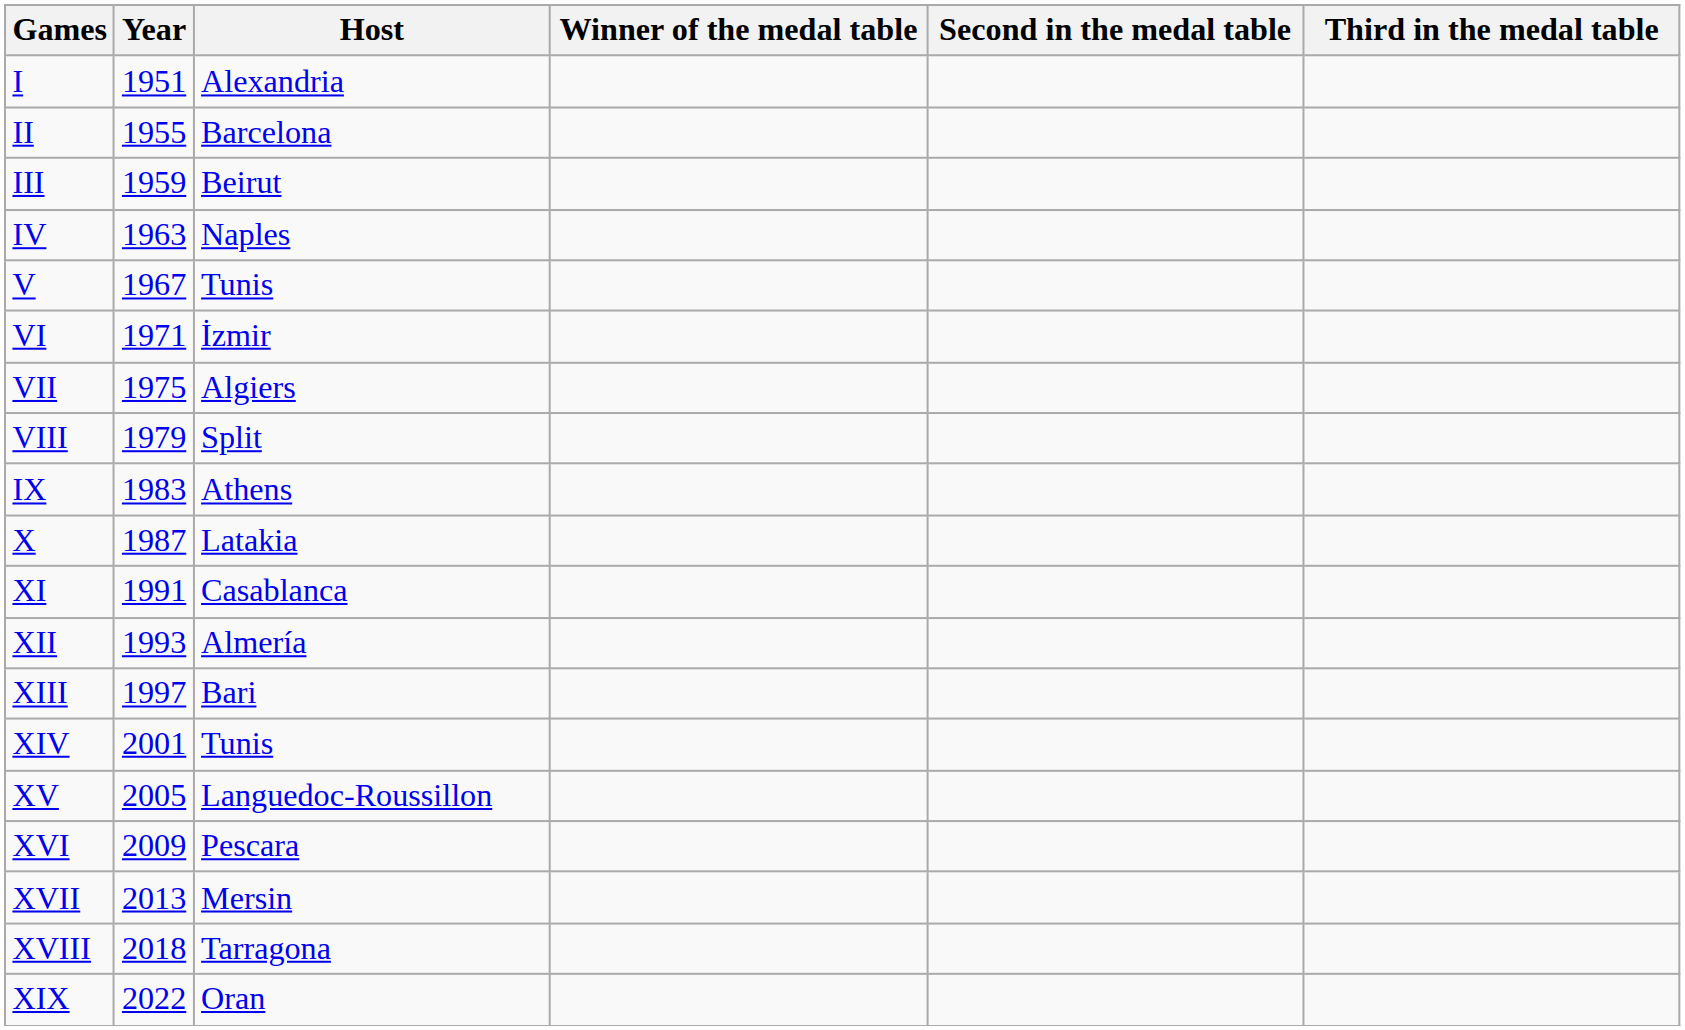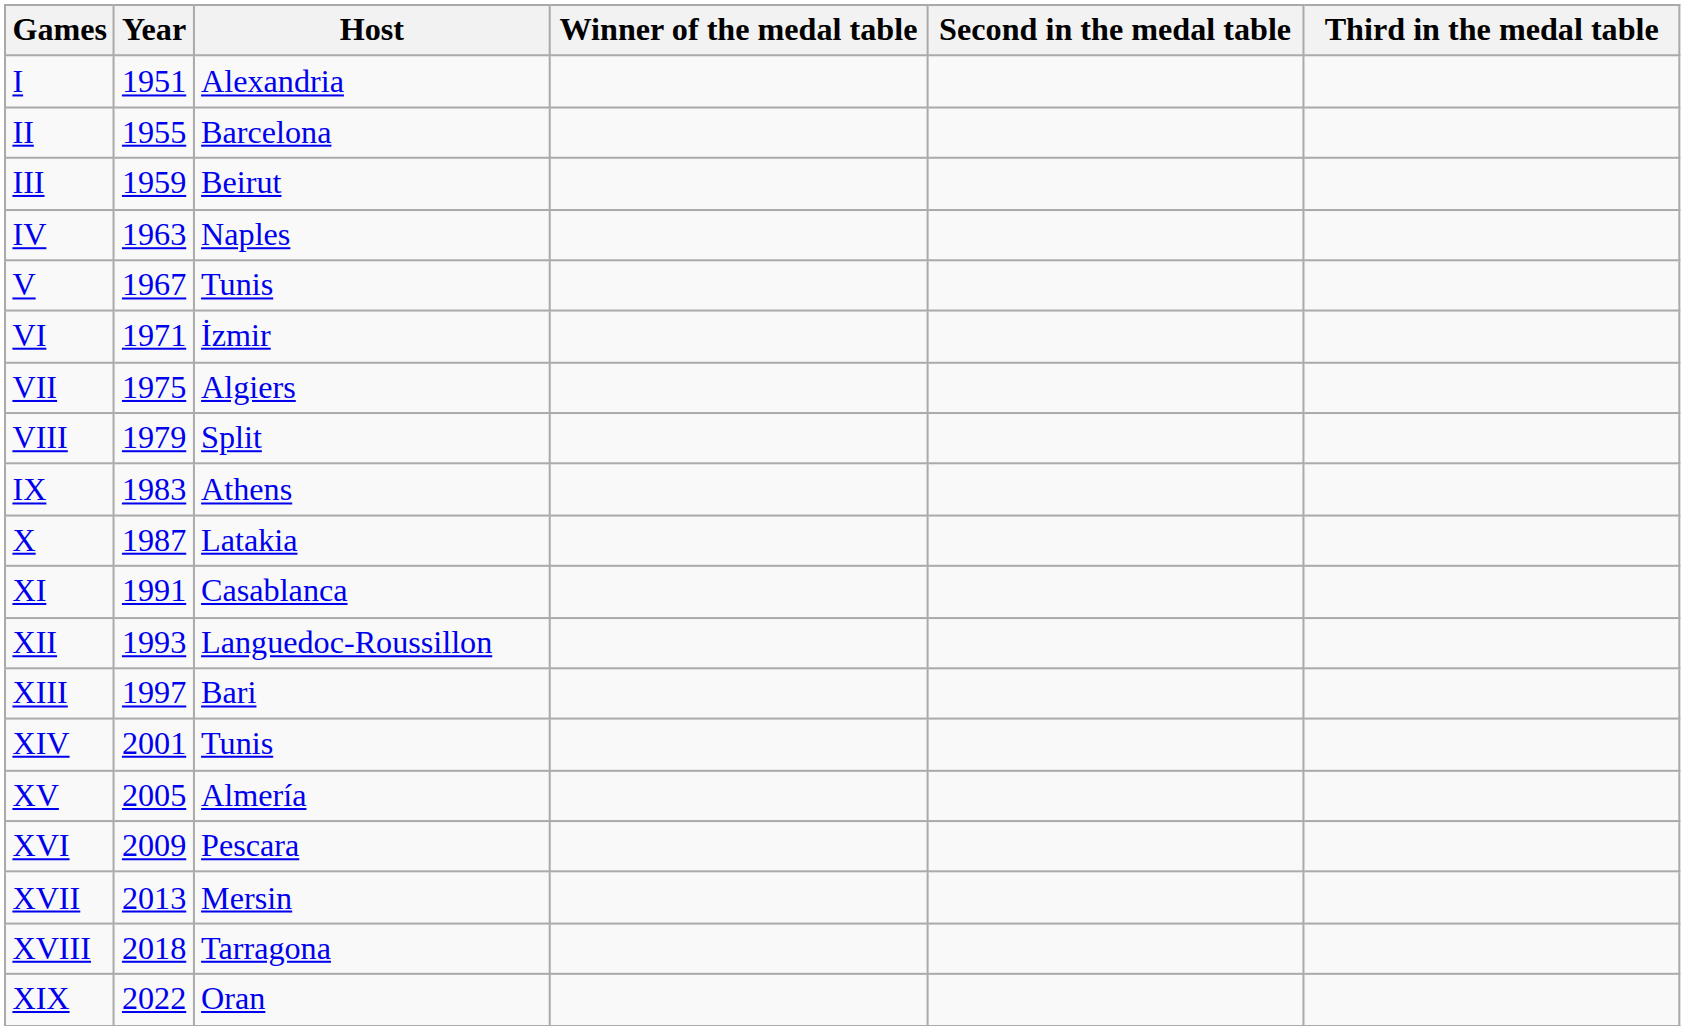XII | Host: Almería -> Languedoc-Roussillon
XV | Host: Languedoc-Roussillon -> Almería
